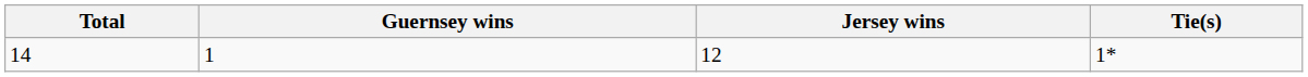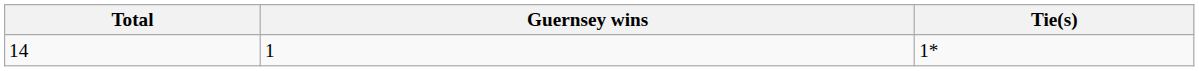- column: Jersey wins | 12
